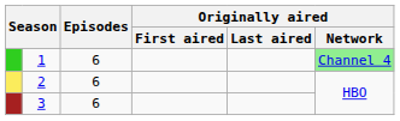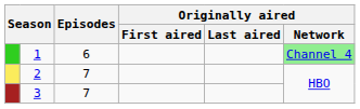2 | Episodes: 6 -> 7
3 | Episodes: 6 -> 7
